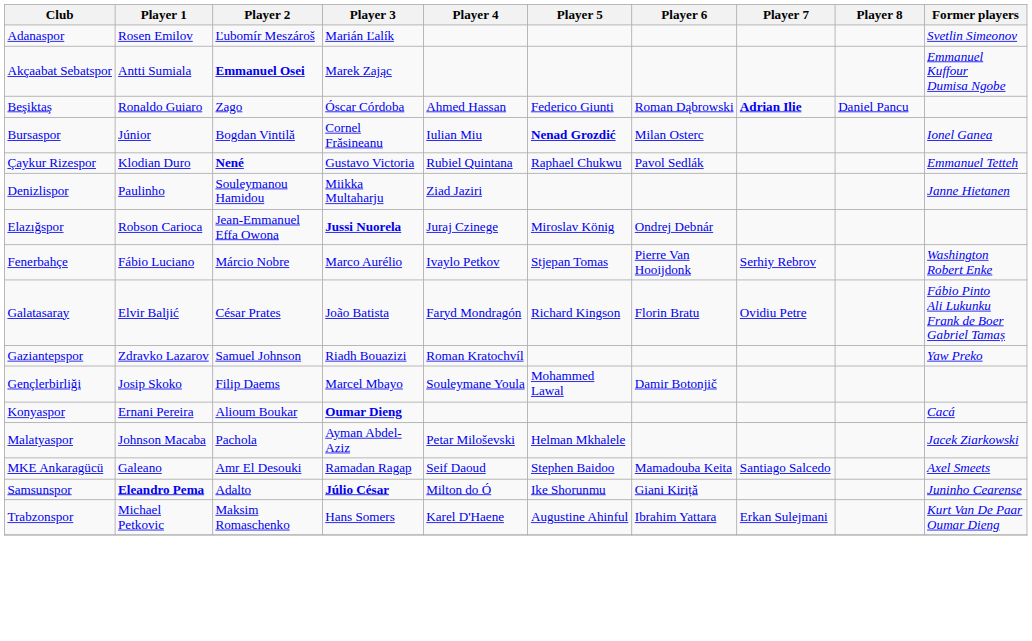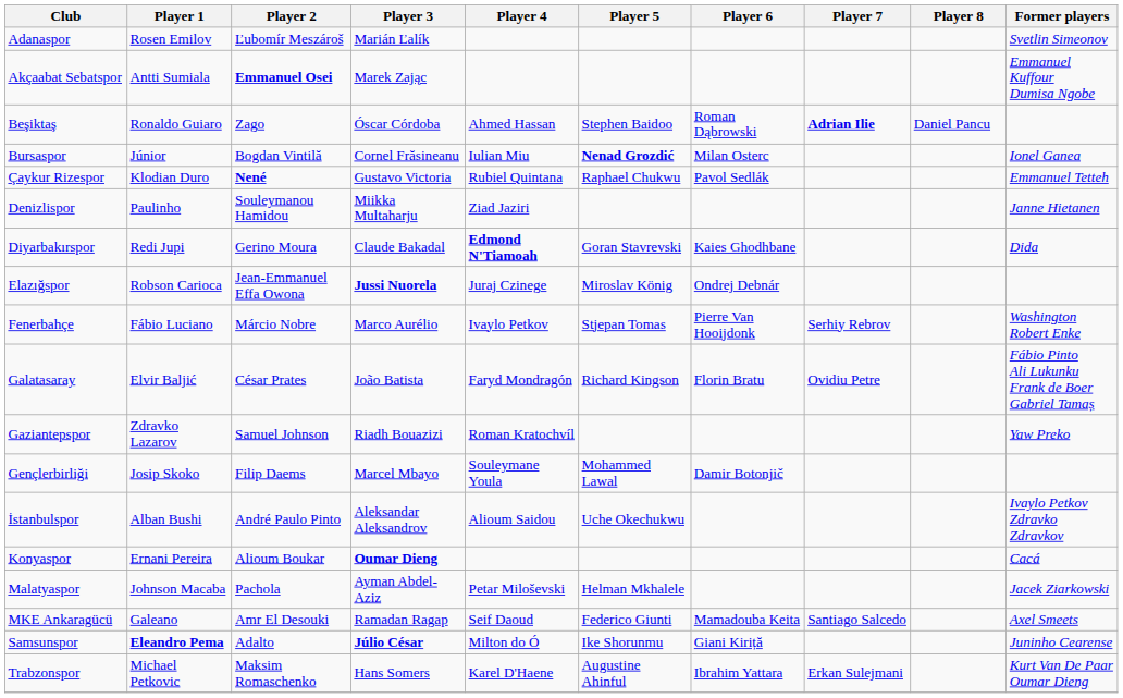Beşiktaş | Player 5: Federico Giunti -> Stephen Baidoo
+ row: Diyarbakırspor | Redi Jupi | Gerino Moura | Claude Bakadal | Edmond N'Tiamoah | Goran Stavrevski | Kaies Ghodhbane | Dida
+ row: İstanbulspor | Alban Bushi | André Paulo Pinto | Aleksandar Aleksandrov | Alioum Saidou | Uche Okechukwu | Ivaylo Petkov Zdravko Zdravkov
MKE Ankaragücü | Player 5: Stephen Baidoo -> Federico Giunti
